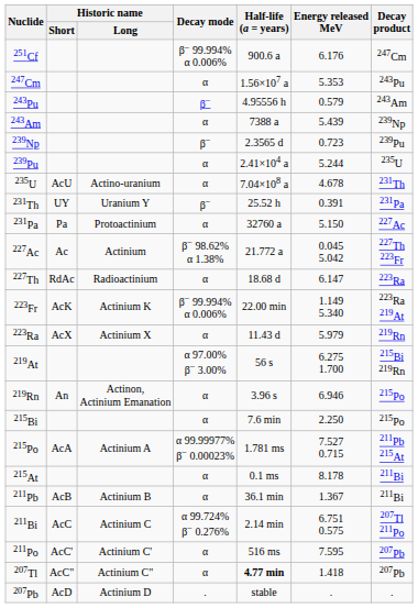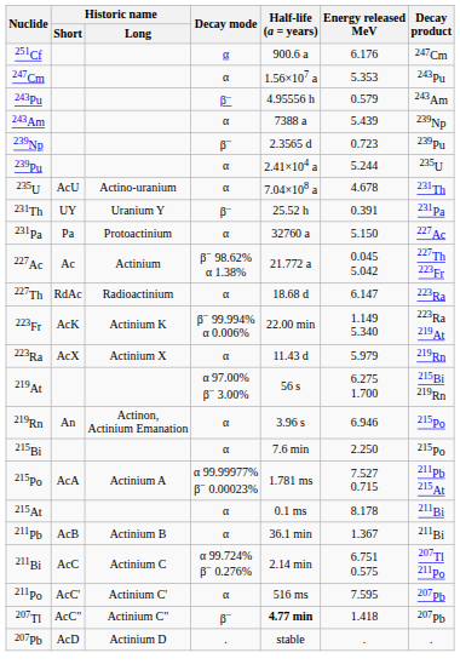251Cf | Decay mode: β− 99.994% α 0.006% -> α
207Tl | Decay mode: α -> β−
